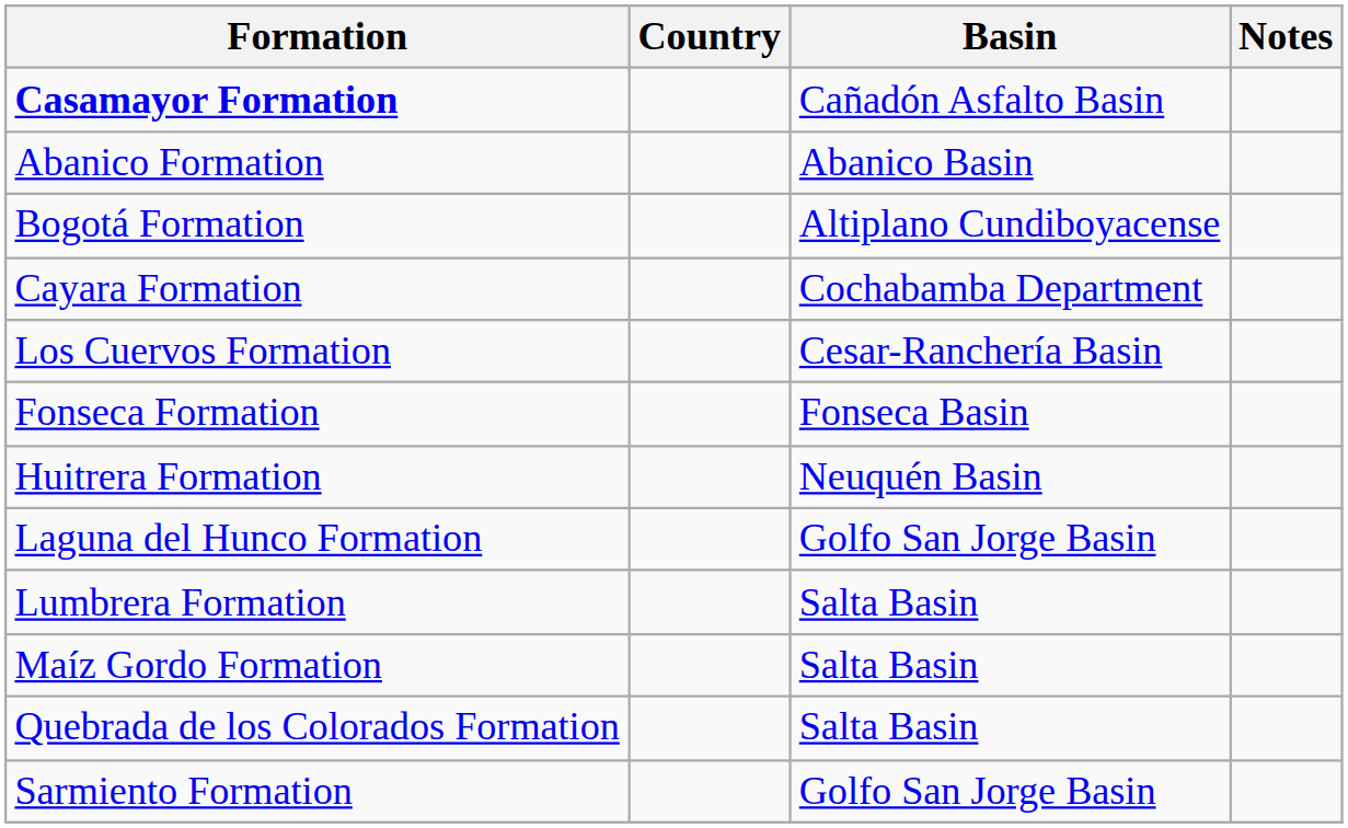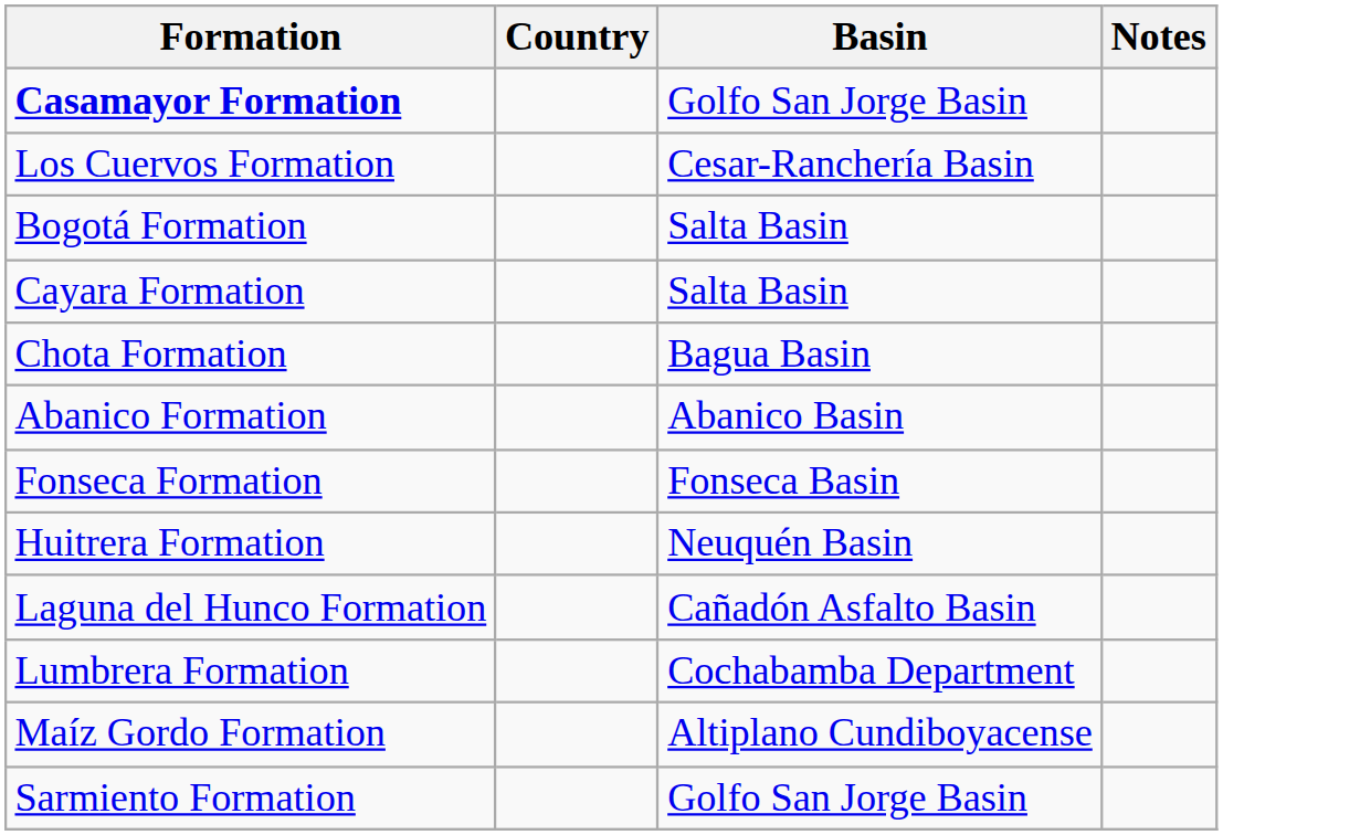Casamayor Formation | Basin: Cañadón Asfalto Basin -> Golfo San Jorge Basin
rows swapped: Abanico Formation <-> Los Cuervos Formation
Bogotá Formation | Basin: Altiplano Cundiboyacense -> Salta Basin
Cayara Formation | Basin: Cochabamba Department -> Salta Basin
+ row: Chota Formation | Bagua Basin
Laguna del Hunco Formation | Basin: Golfo San Jorge Basin -> Cañadón Asfalto Basin
Lumbrera Formation | Basin: Salta Basin -> Cochabamba Department
Maíz Gordo Formation | Basin: Salta Basin -> Altiplano Cundiboyacense
- row: Quebrada de los Colorados Formation | Salta Basin
